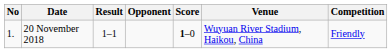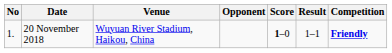columns swapped: Venue <-> Result
20 November 2018 | Competition: normal -> bold
